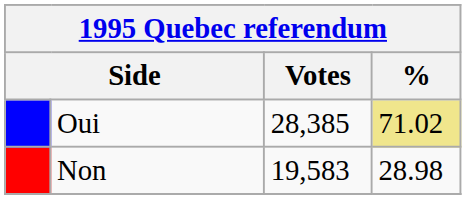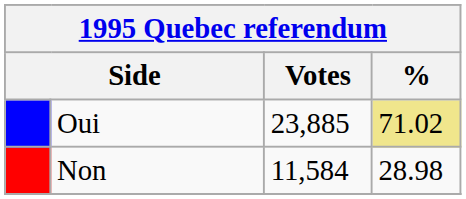Oui | Votes: 28,385 -> 23,885
Non | Votes: 19,583 -> 11,584
